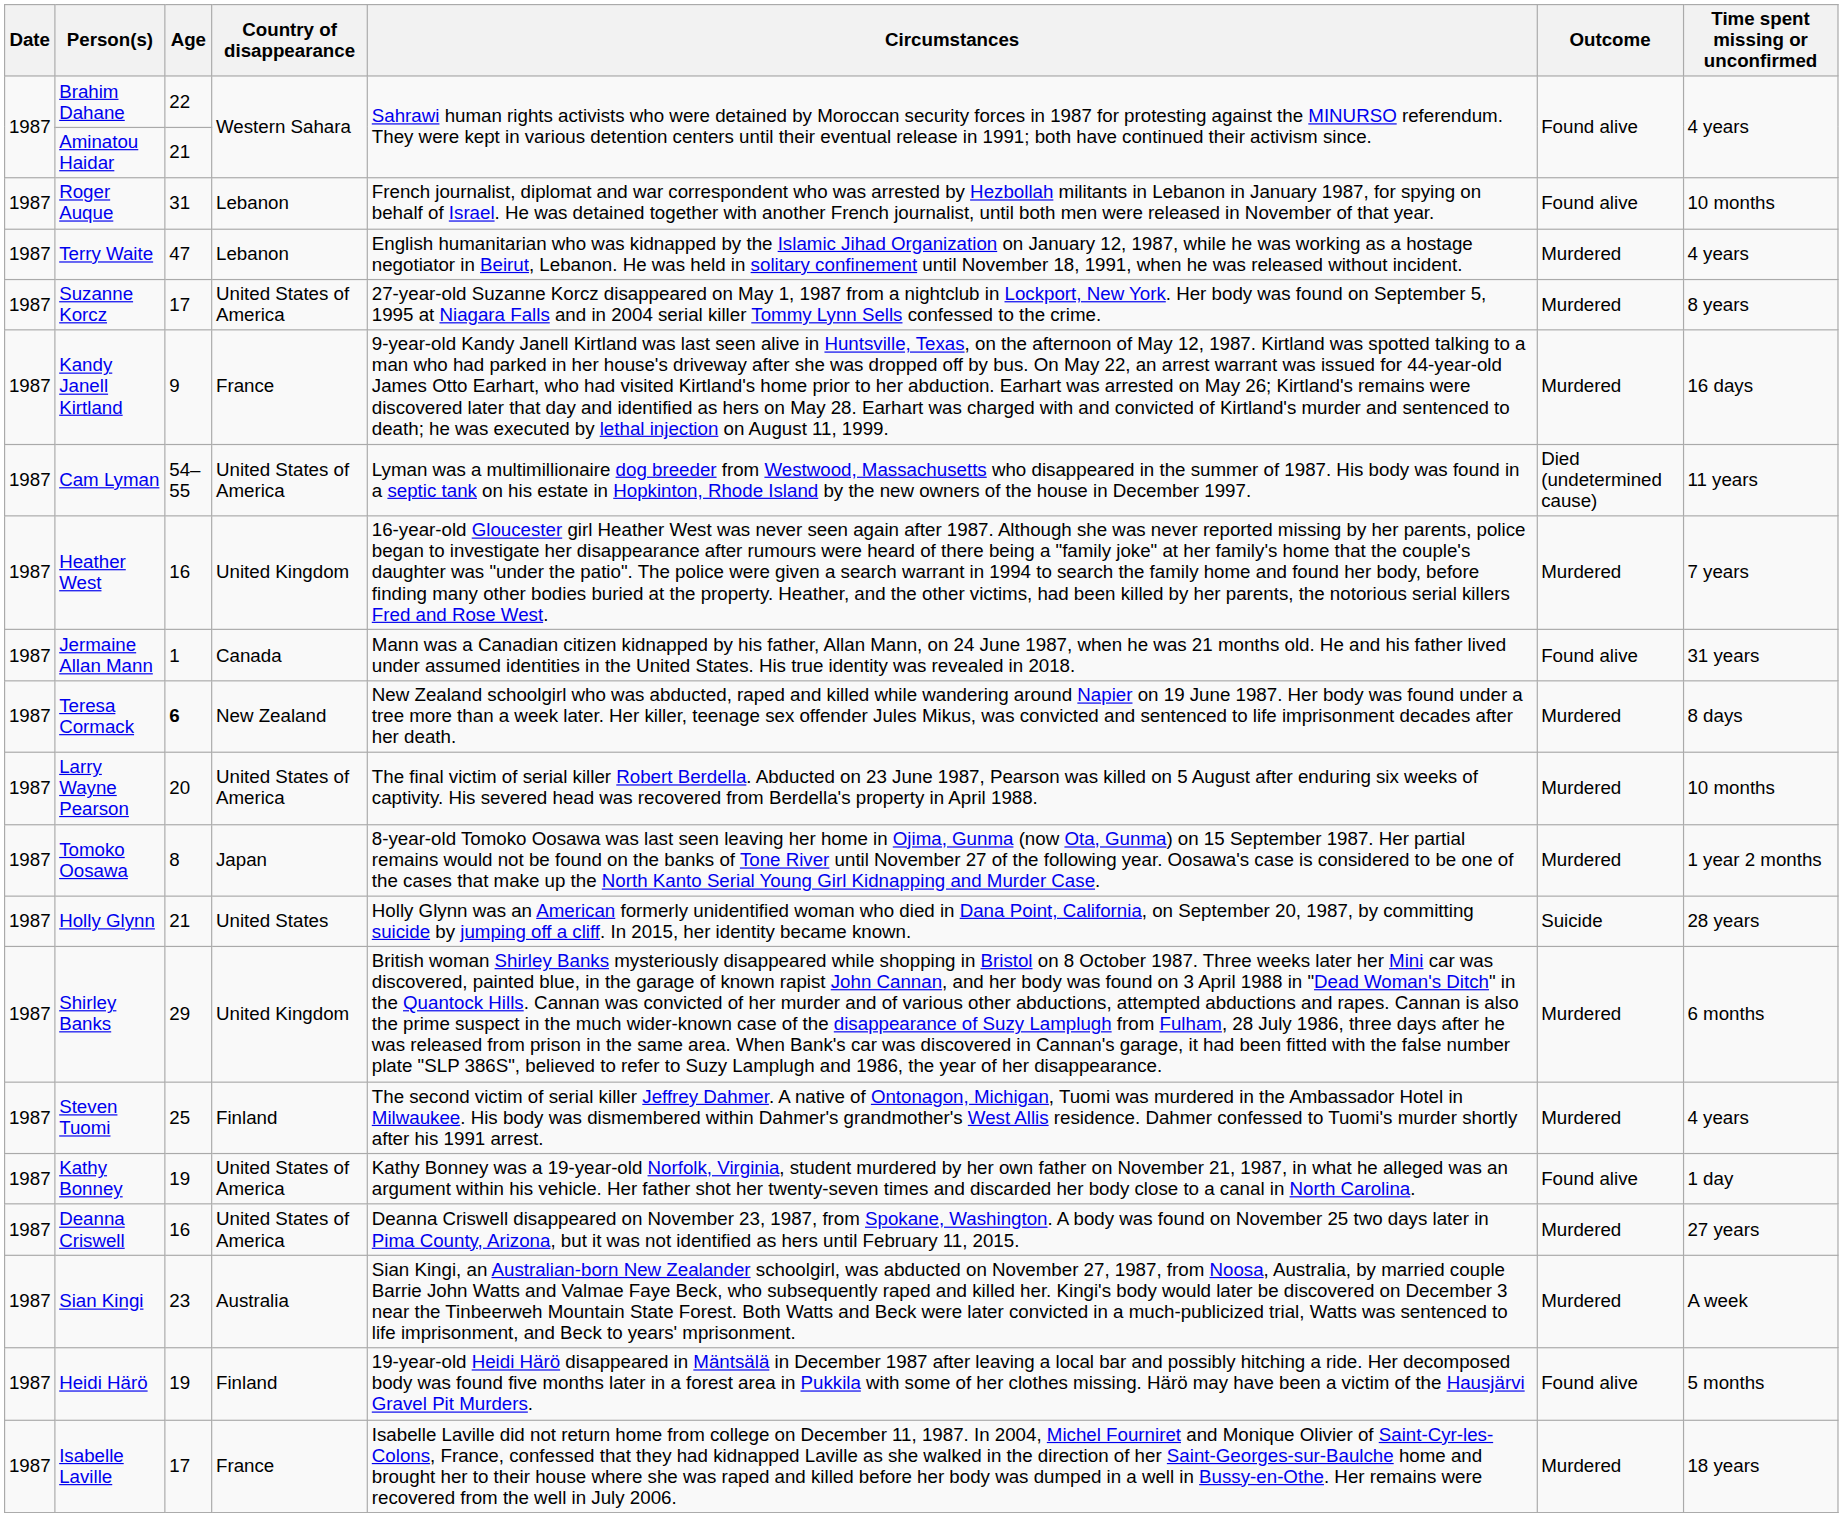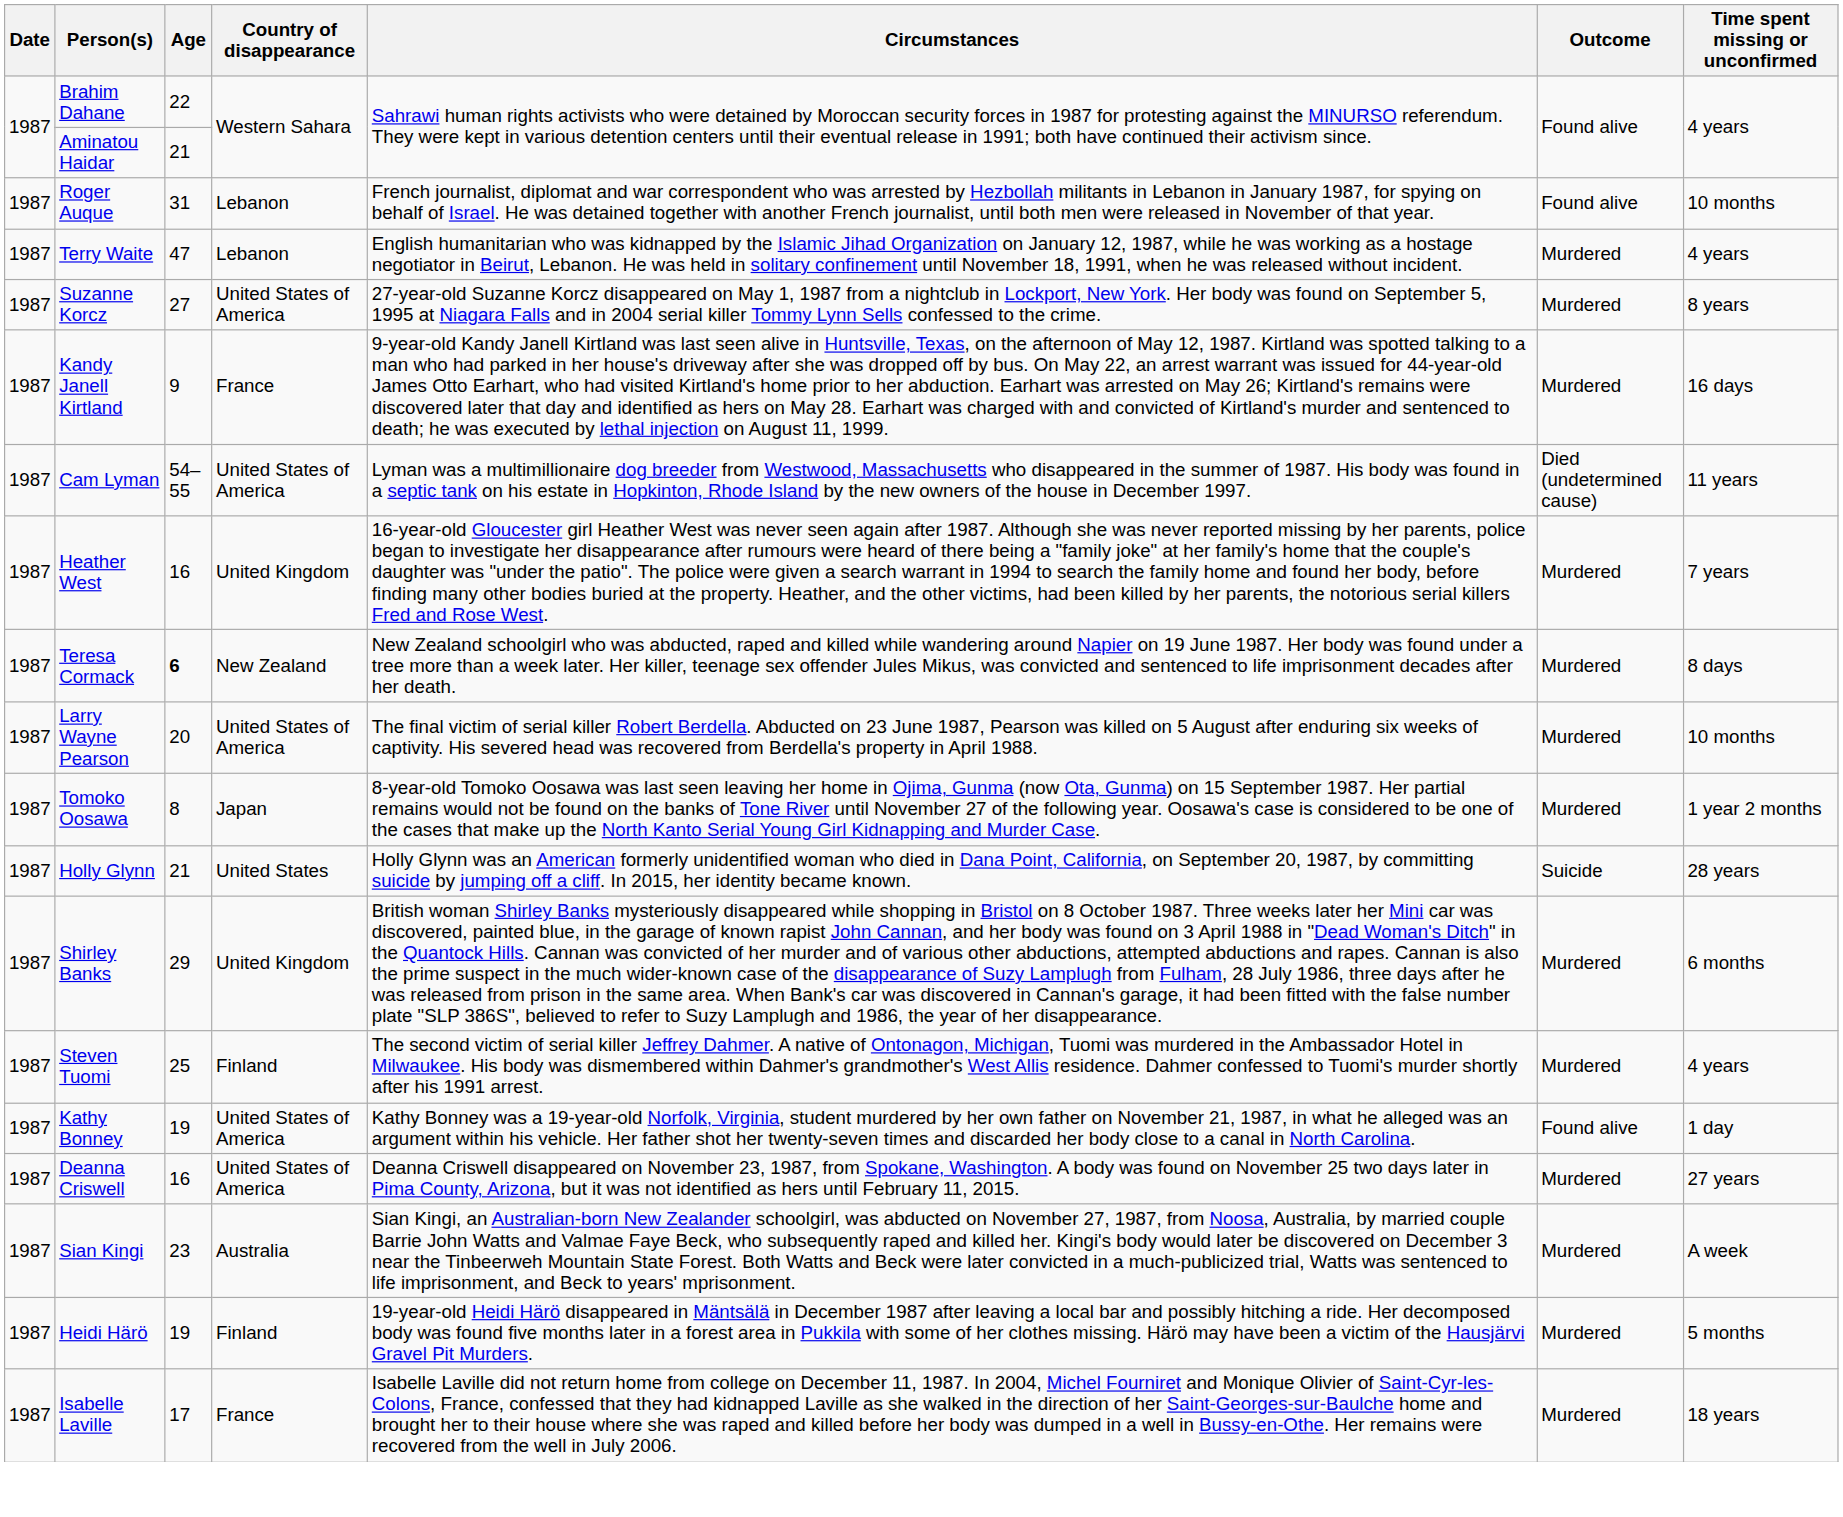Suzanne Korcz | Age: 17 -> 27
- row: 1987 | Jermaine Allan Mann | 1 | Canada | Mann was a Canadian citizen kidnapped by his father, Allan Mann, on 24 June 1987, when he was 21 months old. He and his father lived under assumed identities in the United States. His true identity was revealed in 2018. | Found alive | 31 years
Heidi Härö | Outcome: Found alive -> Murdered
